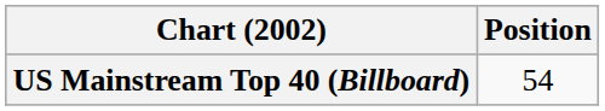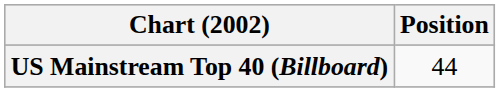US Mainstream Top 40 (Billboard) | Position: 54 -> 44
